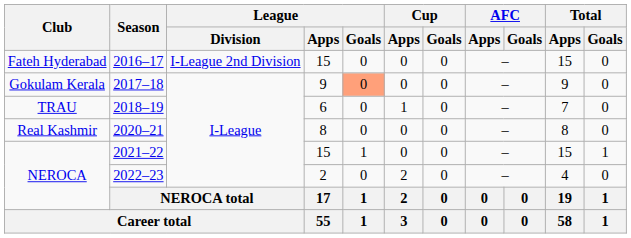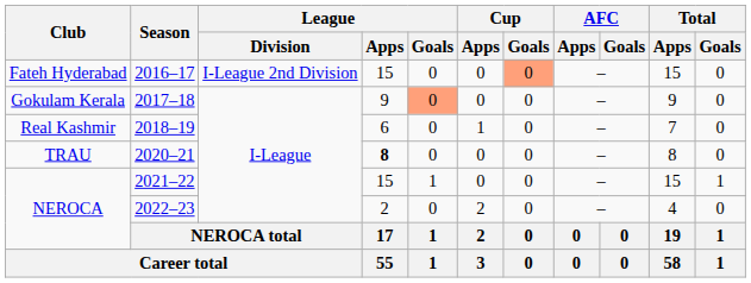2016–17 | Cup / Goals: no background -> lightsalmon background
2018–19 | Club: TRAU -> Real Kashmir
2020–21 | Club: Real Kashmir -> TRAU
2020–21 | League / Apps: normal -> bold
